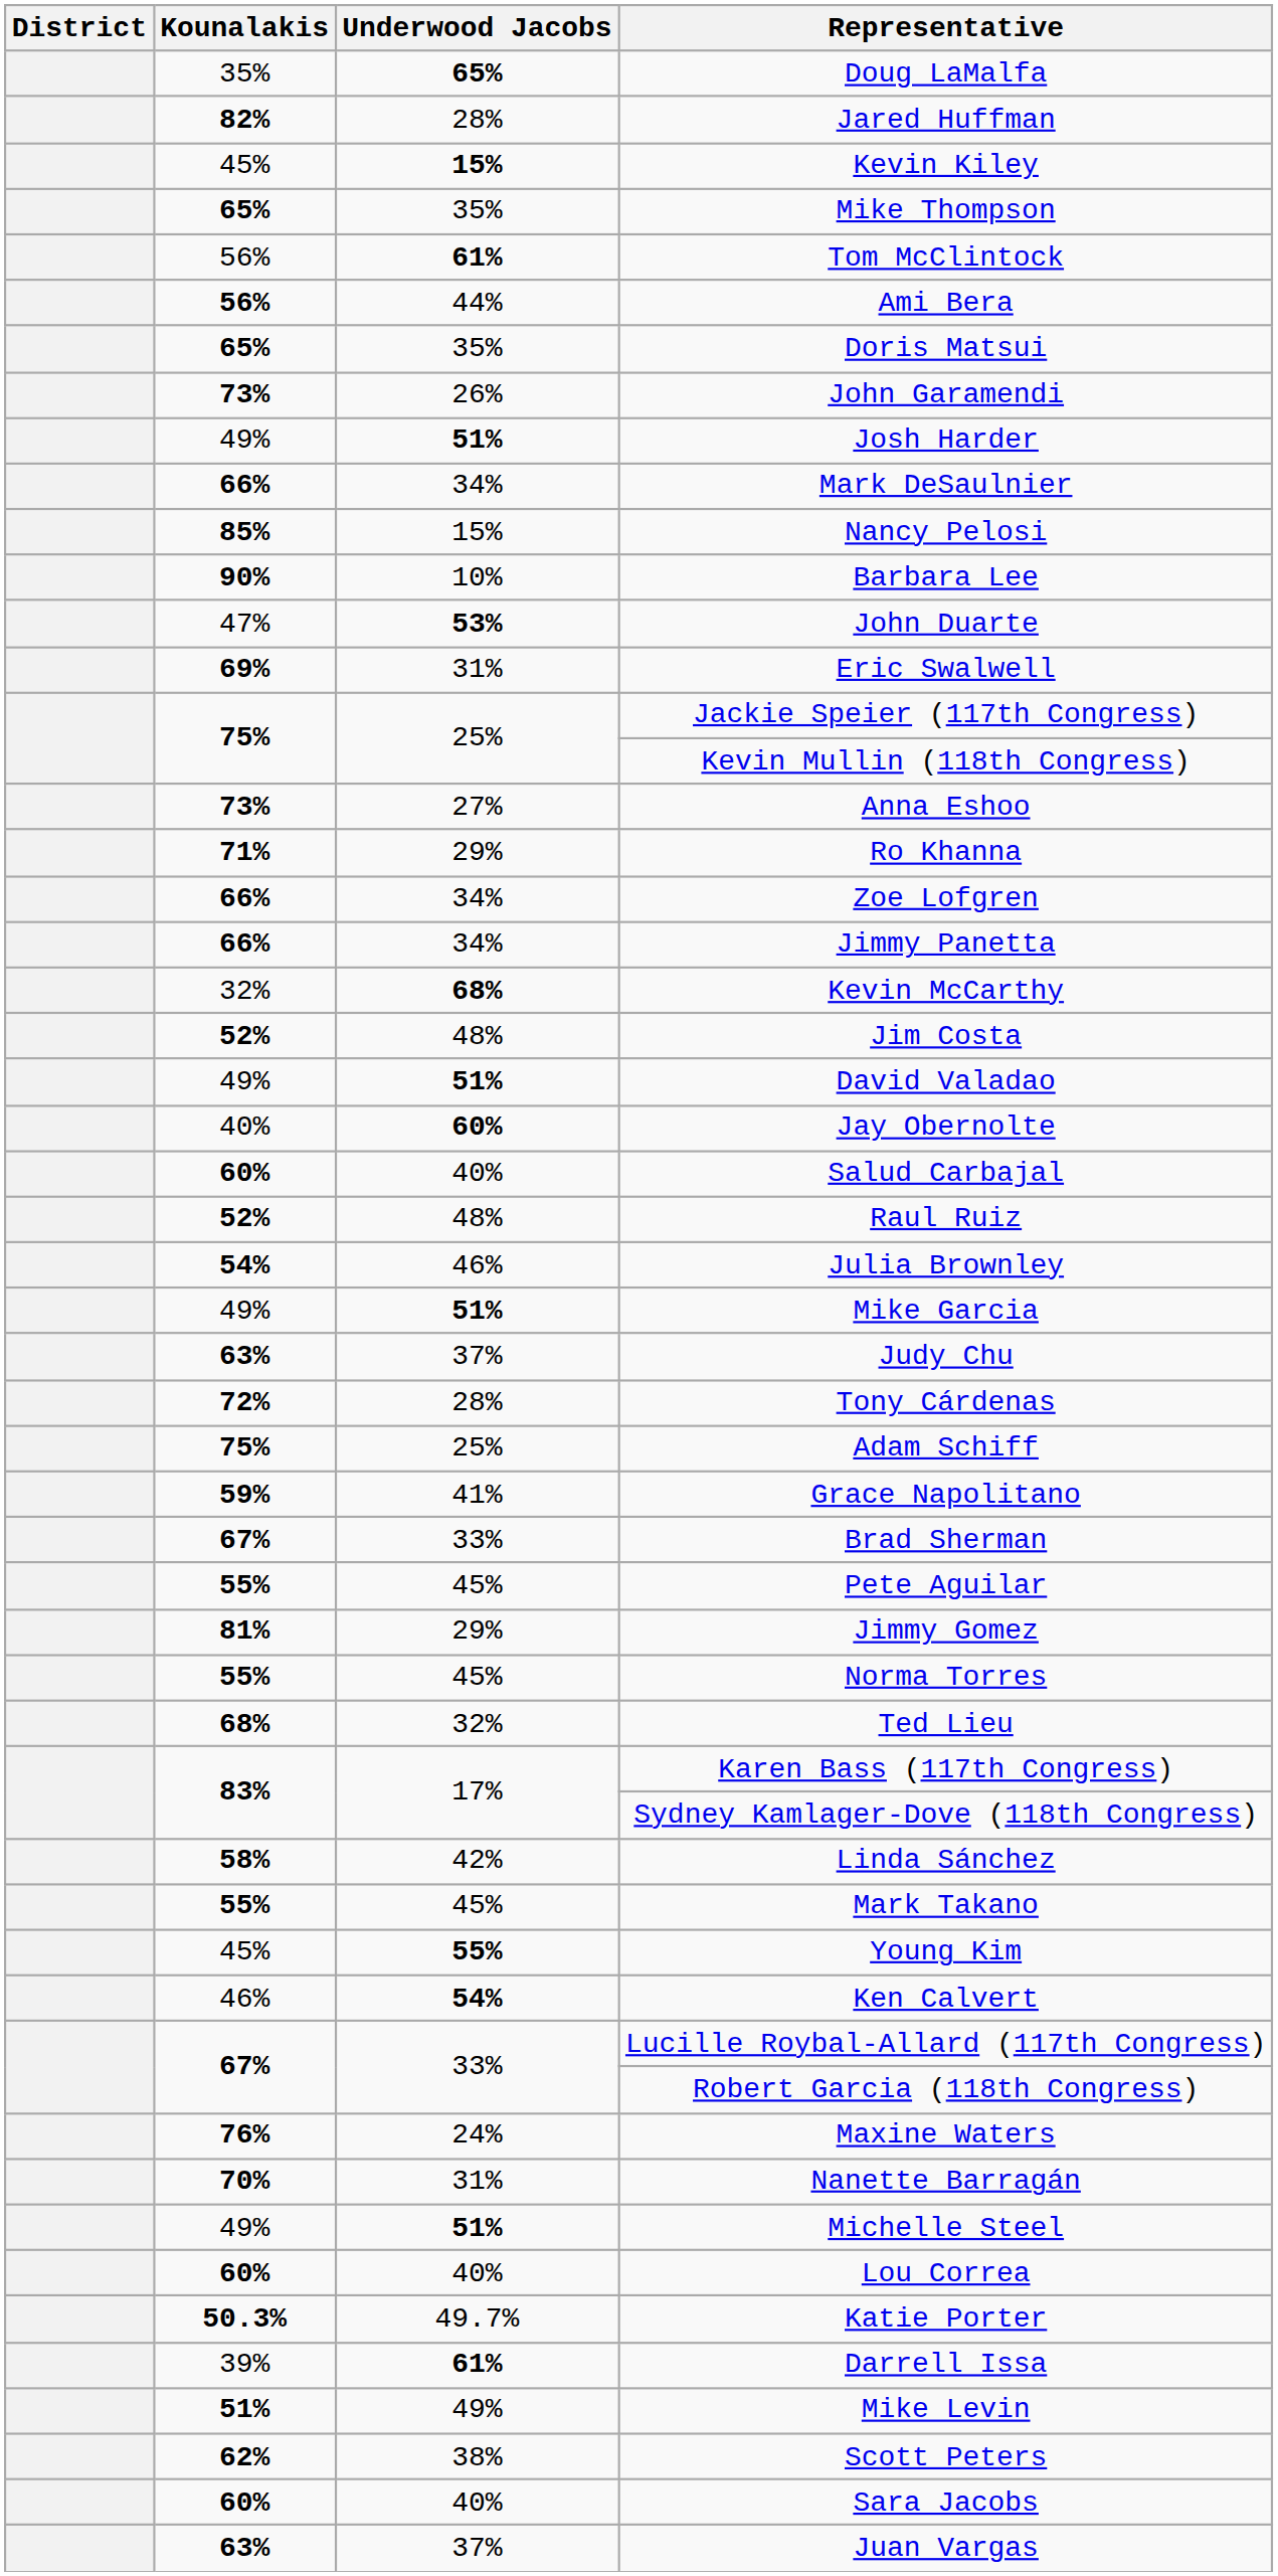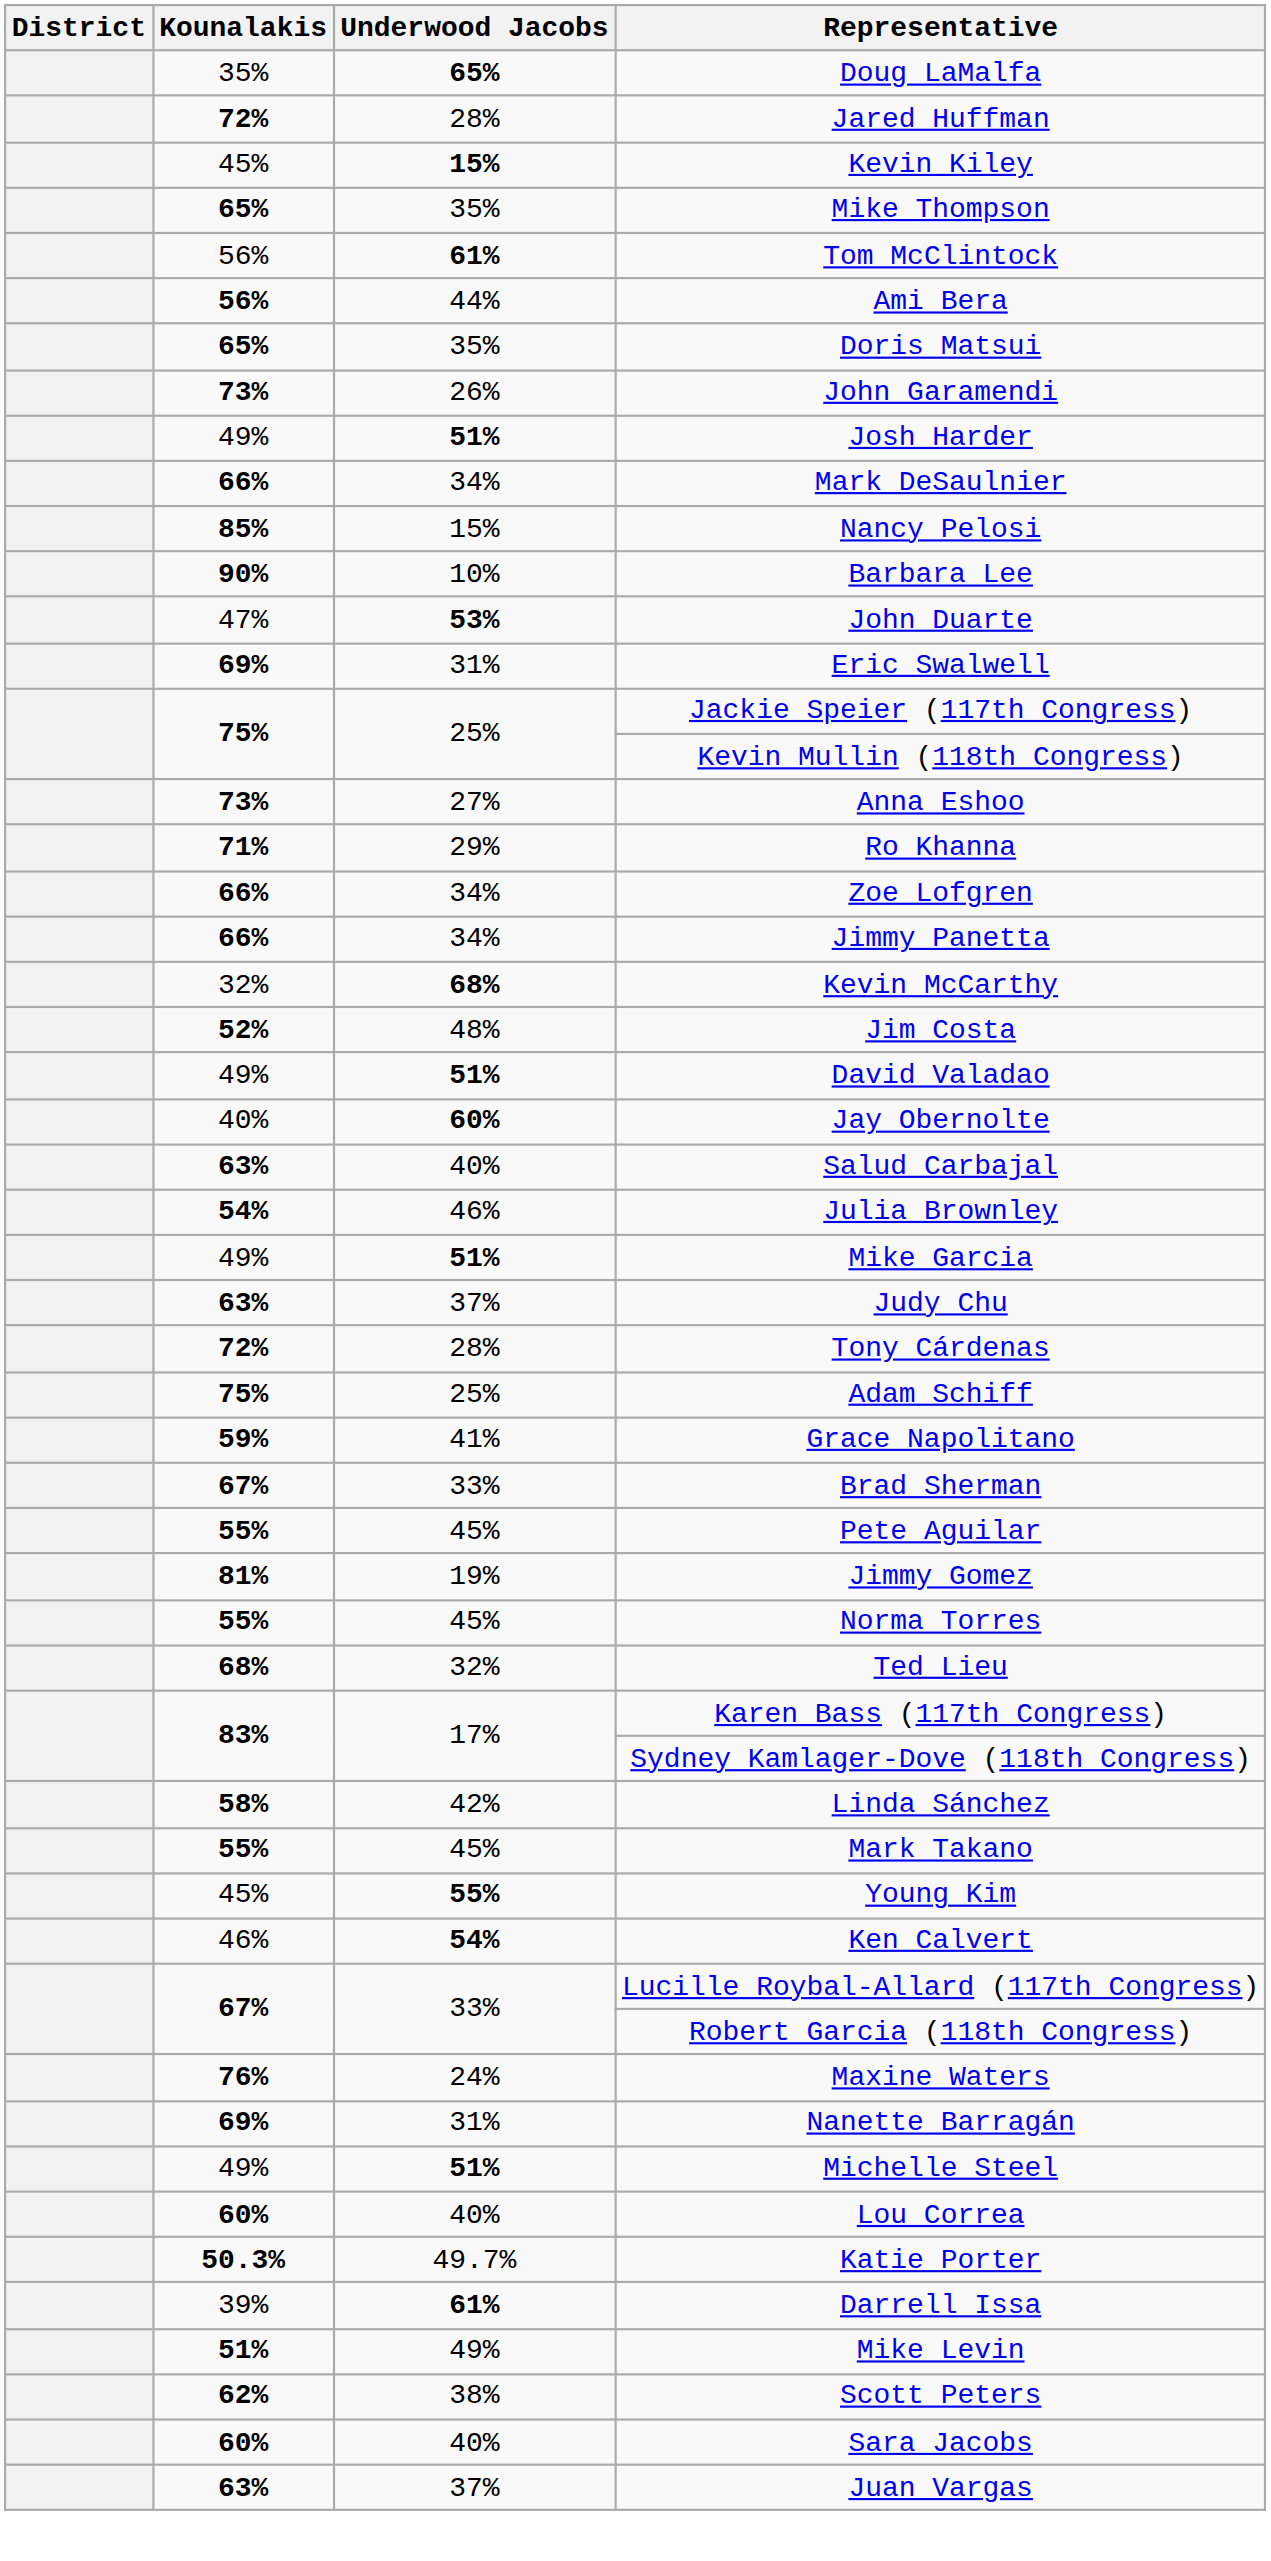Jared Huffman | Kounalakis: 82% -> 72%
Salud Carbajal | Kounalakis: 60% -> 63%
- row: 52% | 48% | Raul Ruiz
Jimmy Gomez | Underwood Jacobs: 29% -> 19%
Nanette Barragán | Kounalakis: 70% -> 69%
